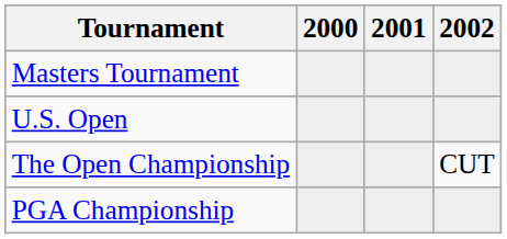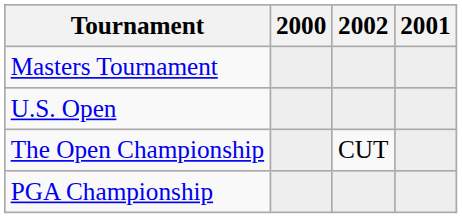columns swapped: 2001 <-> 2002
